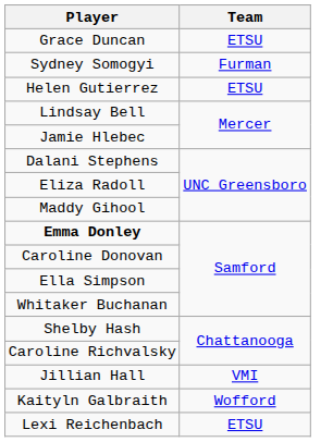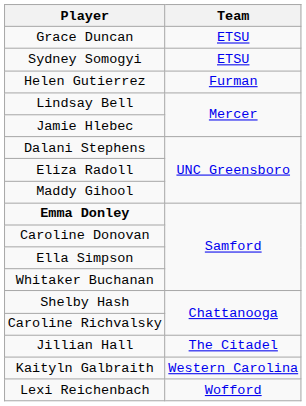Sydney Somogyi | Team: Furman -> ETSU
Helen Gutierrez | Team: ETSU -> Furman
Jillian Hall | Team: VMI -> The Citadel
Kaityln Galbraith | Team: Wofford -> Western Carolina
Lexi Reichenbach | Team: ETSU -> Wofford
